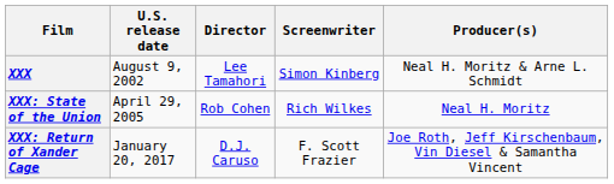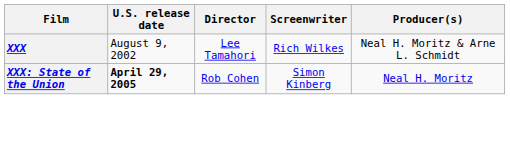XXX | Screenwriter: Simon Kinberg -> Rich Wilkes
XXX: State of the Union | U.S. release date: normal -> bold
XXX: State of the Union | Screenwriter: Rich Wilkes -> Simon Kinberg
- row: XXX: Return of Xander Cage | January 20, 2017 | D.J. Caruso | F. Scott Frazier | Joe Roth, Jeff Kirschenbaum, Vin Diesel & Samantha Vincent
